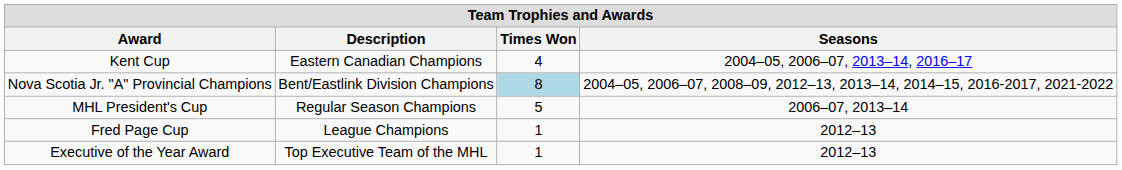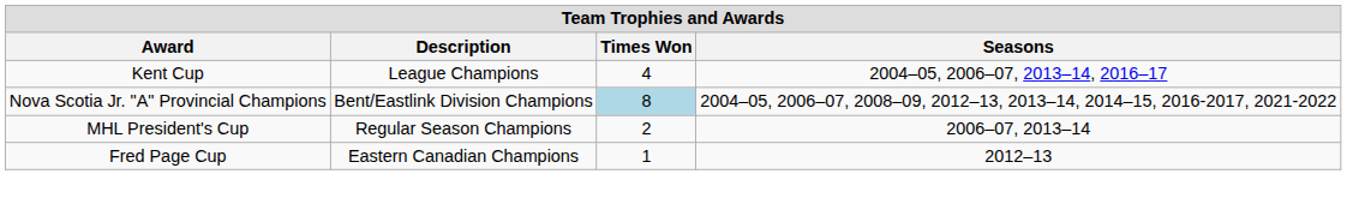Kent Cup | Description: Eastern Canadian Champions -> League Champions
MHL President's Cup | Times Won: 5 -> 2
Fred Page Cup | Description: League Champions -> Eastern Canadian Champions
- row: Executive of the Year Award | Top Executive Team of the MHL | 1 | 2012–13
